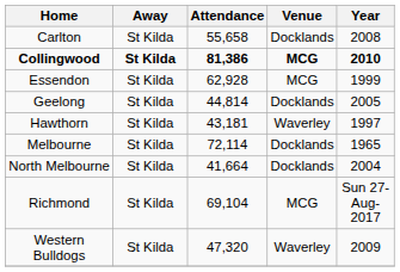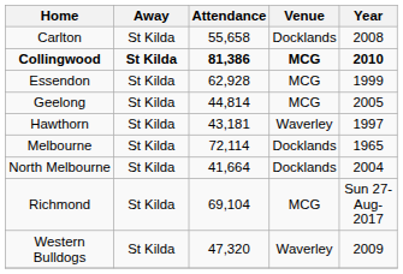Geelong | Venue: Docklands -> MCG
